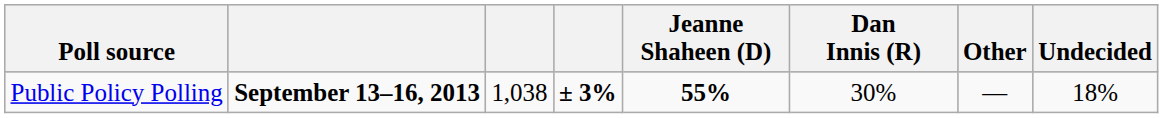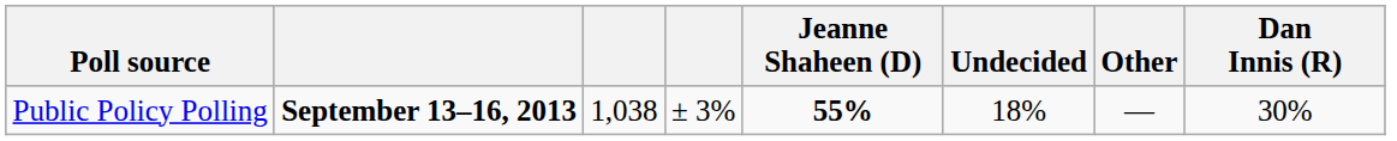columns swapped: Dan Innis (R) <-> Undecided
Public Policy Polling | column 4: bold -> normal
